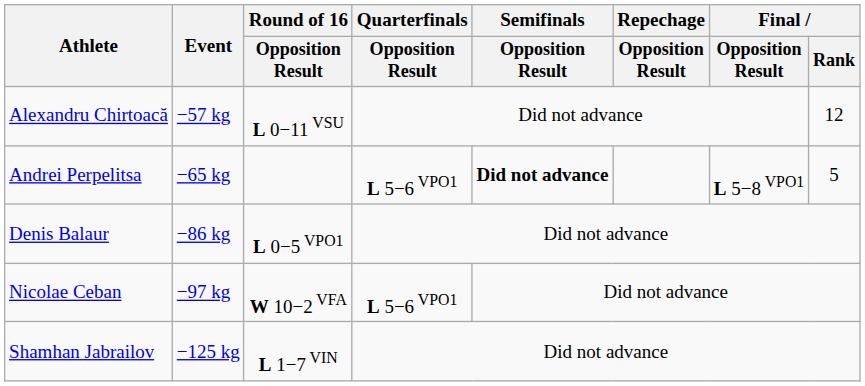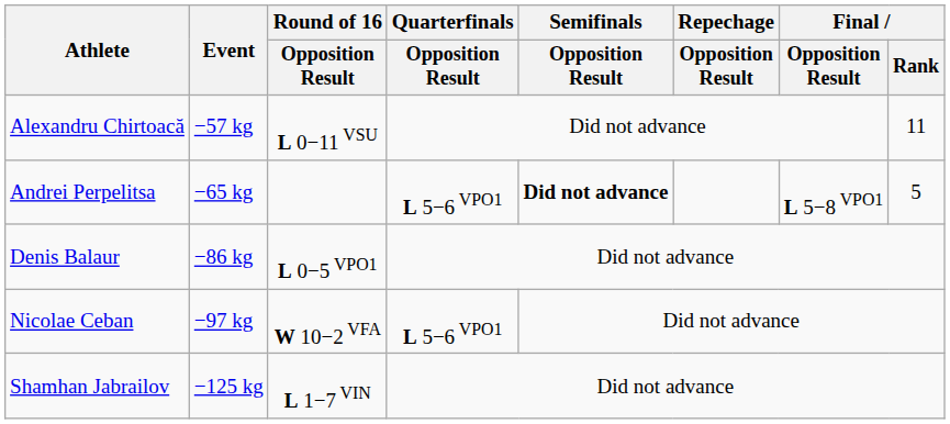Alexandru Chirtoacă | Final / Rank: 12 -> 11
